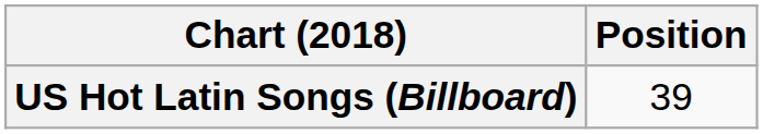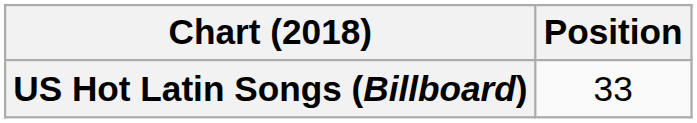US Hot Latin Songs (Billboard) | Position: 39 -> 33
